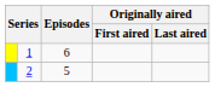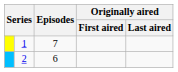1 | Episodes: 6 -> 7
2 | Episodes: 5 -> 6
